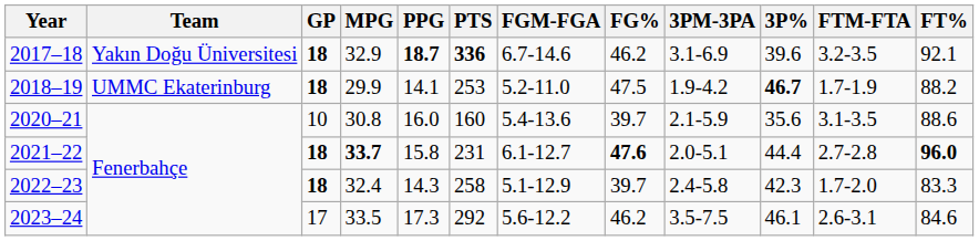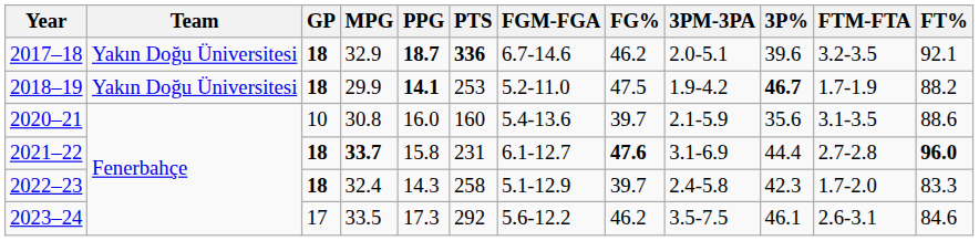2017–18 | 3PM-3PA: 3.1-6.9 -> 2.0-5.1
2018–19 | Team: UMMC Ekaterinburg -> Yakın Doğu Üniversitesi
2018–19 | PPG: normal -> bold
2021–22 | 3PM-3PA: 2.0-5.1 -> 3.1-6.9
